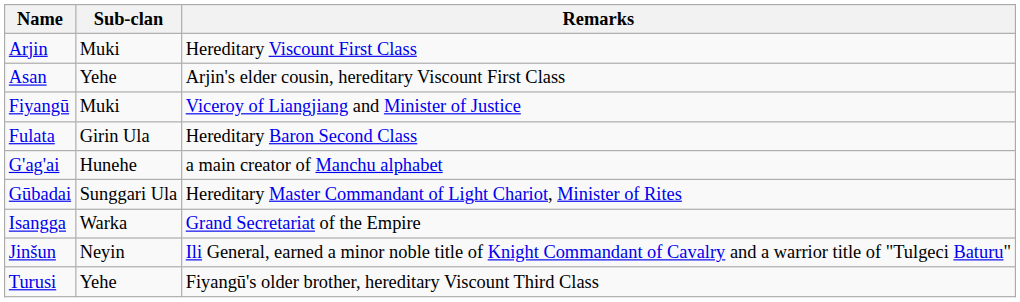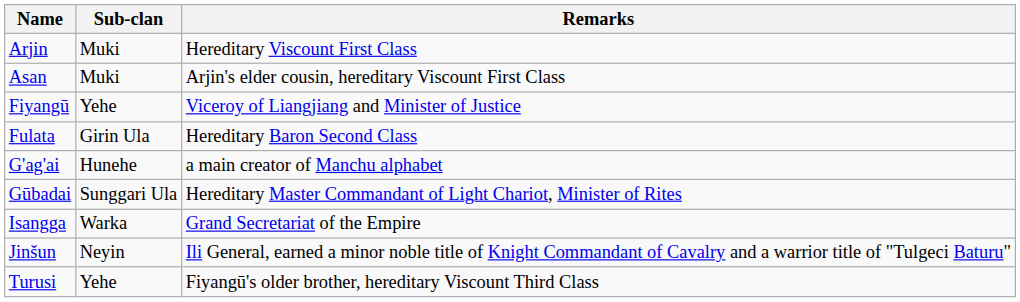Asan | Sub-clan: Yehe -> Muki
Fiyangū | Sub-clan: Muki -> Yehe
